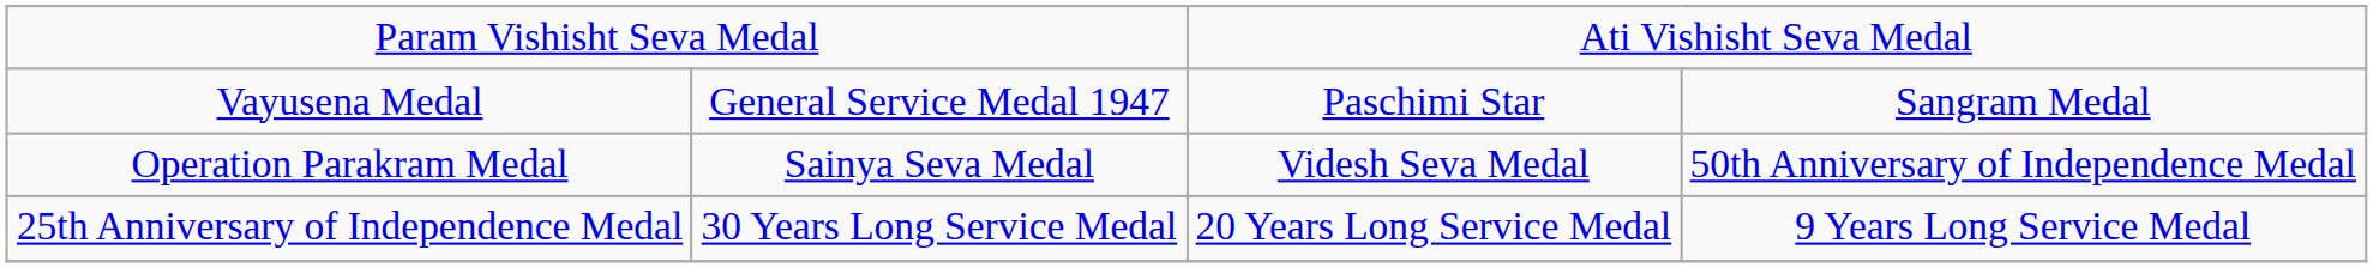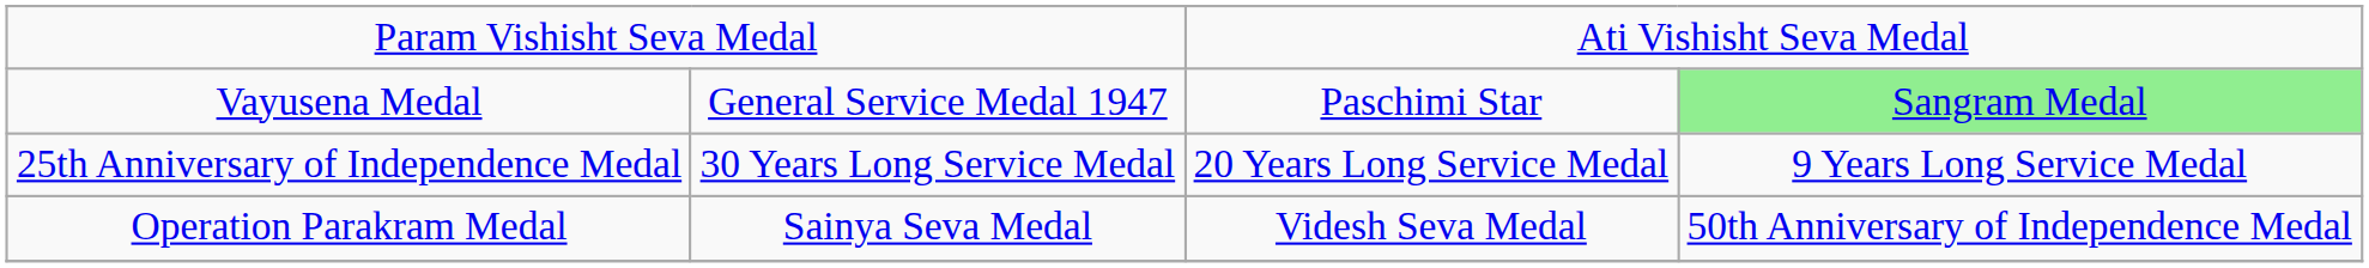Vayusena Medal | column 4: no background -> lightgreen background
rows swapped: Operation Parakram Medal <-> 25th Anniversary of Independence Medal
